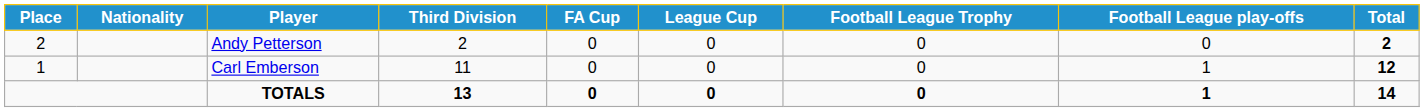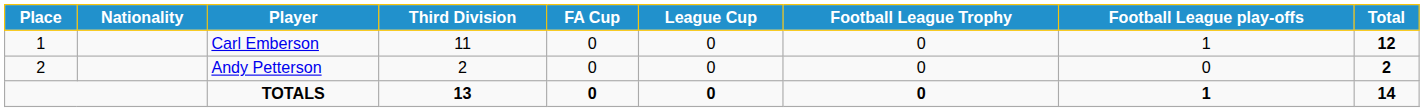rows swapped: Carl Emberson <-> Andy Petterson
